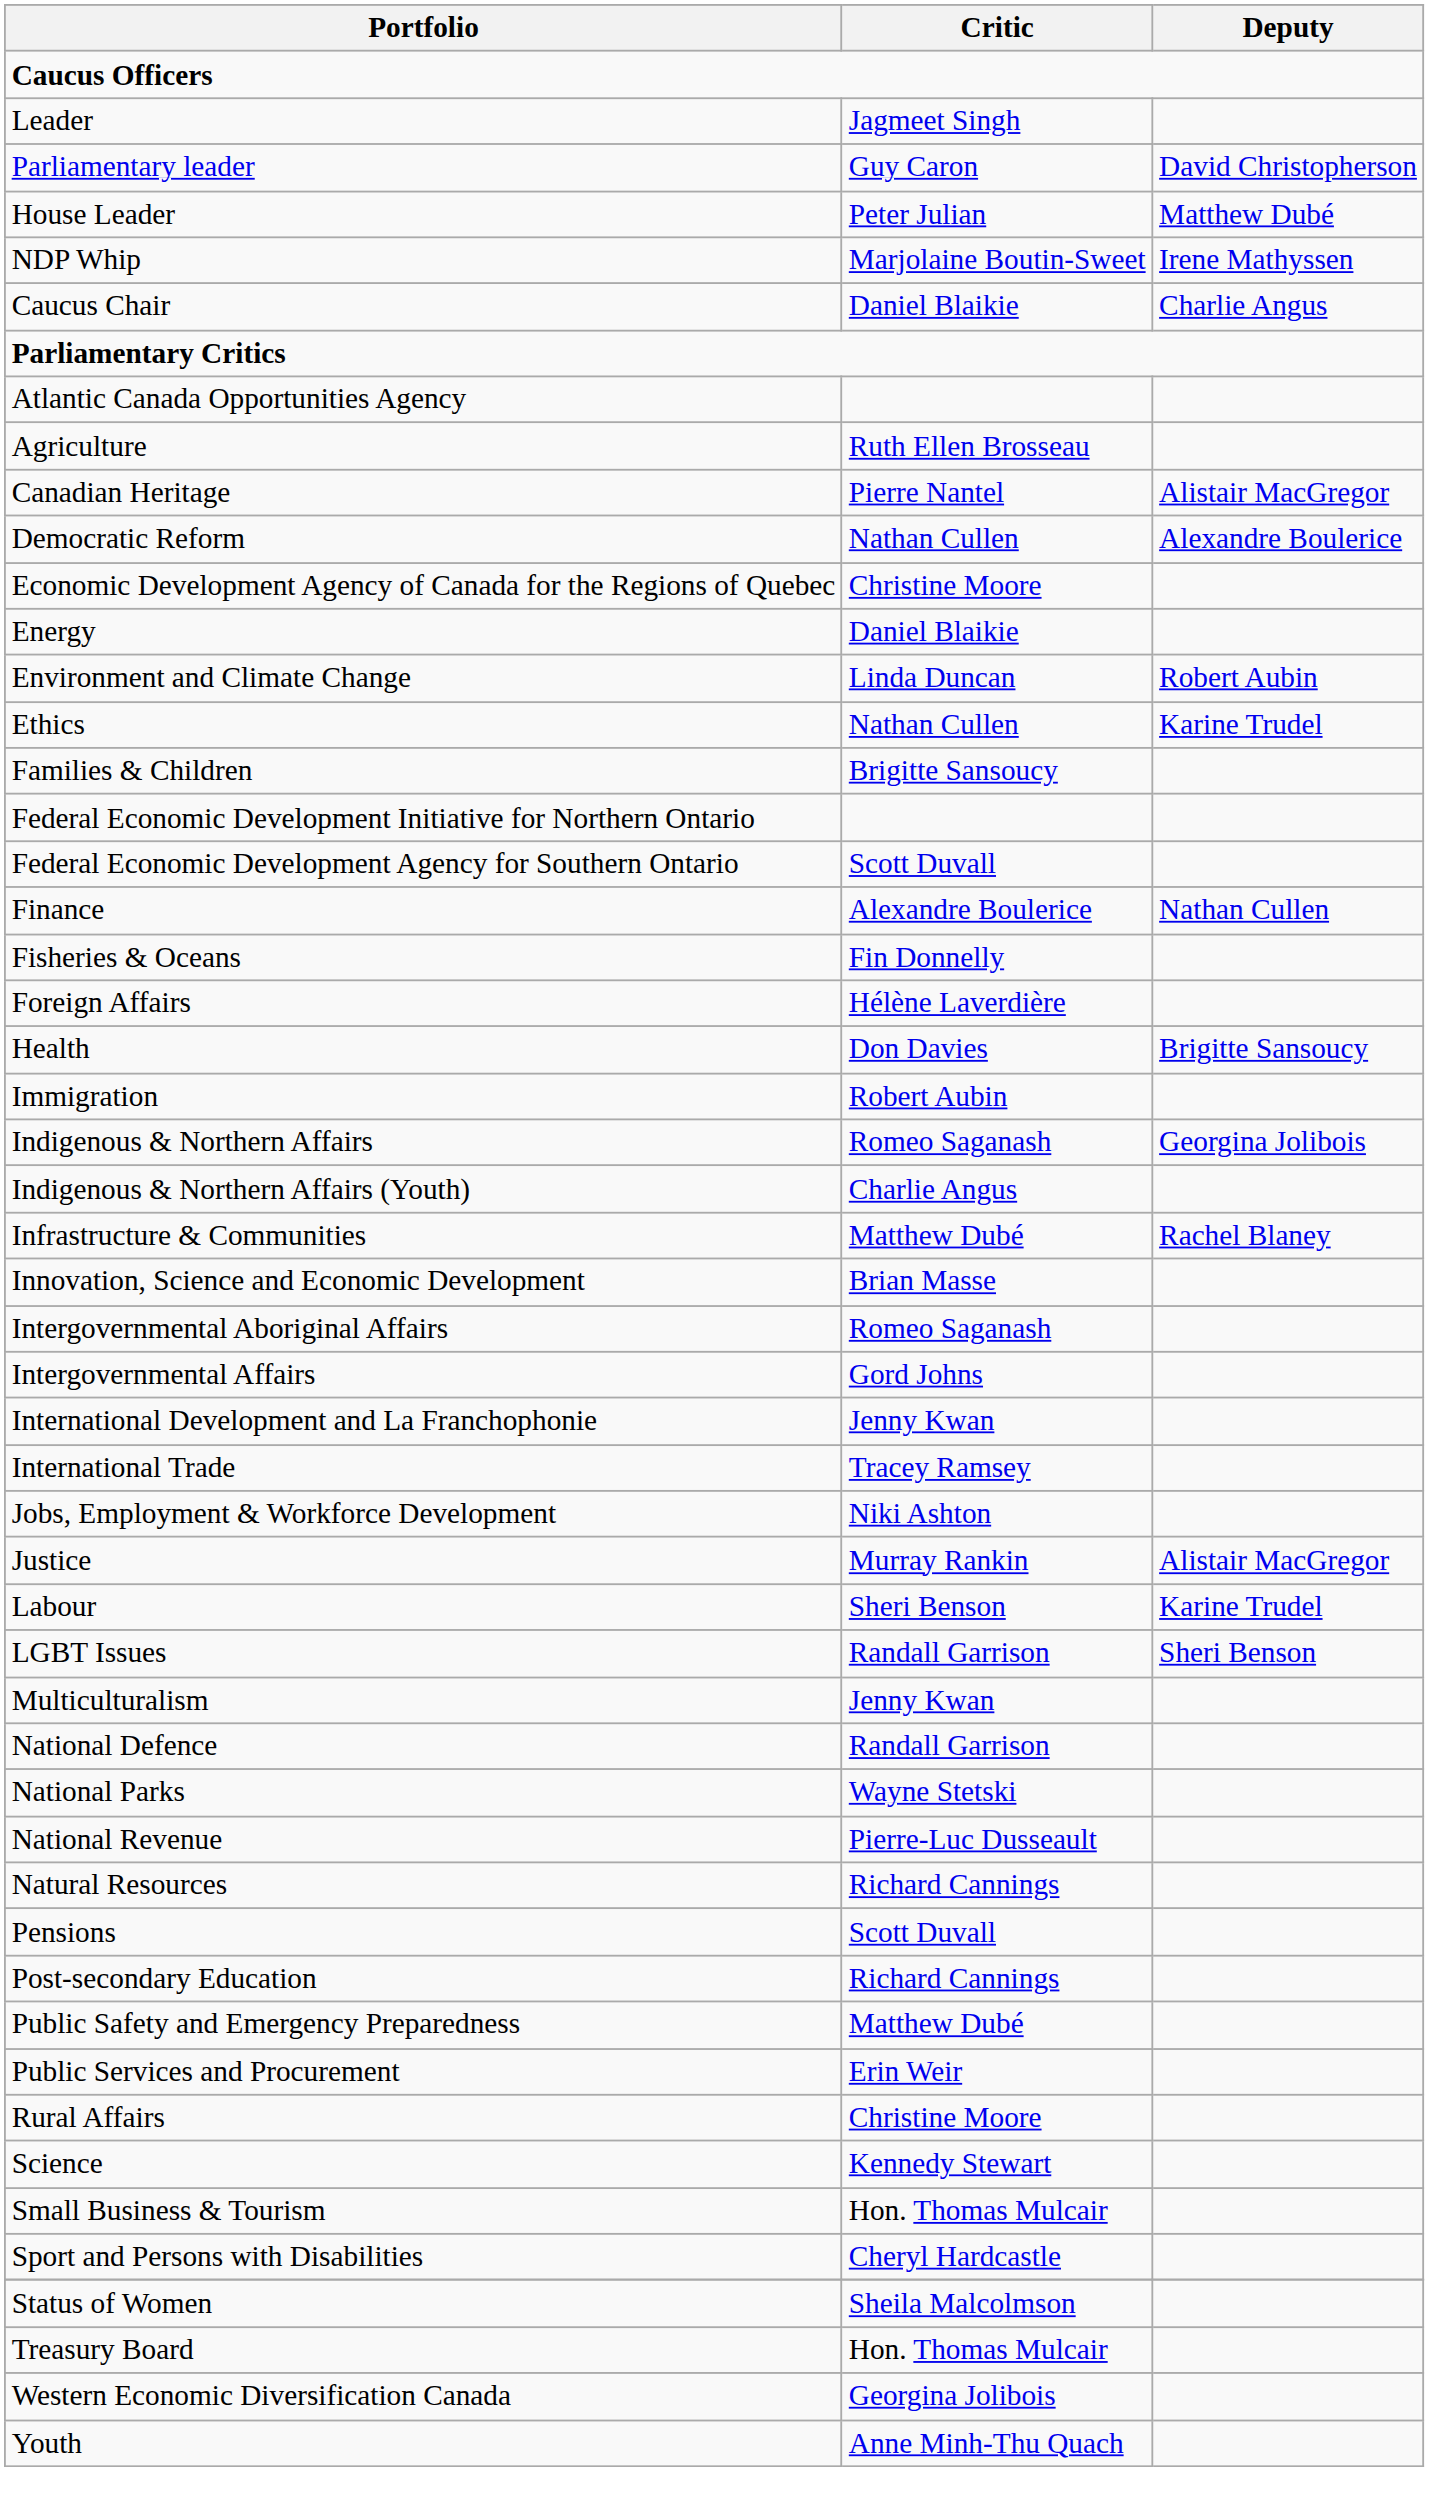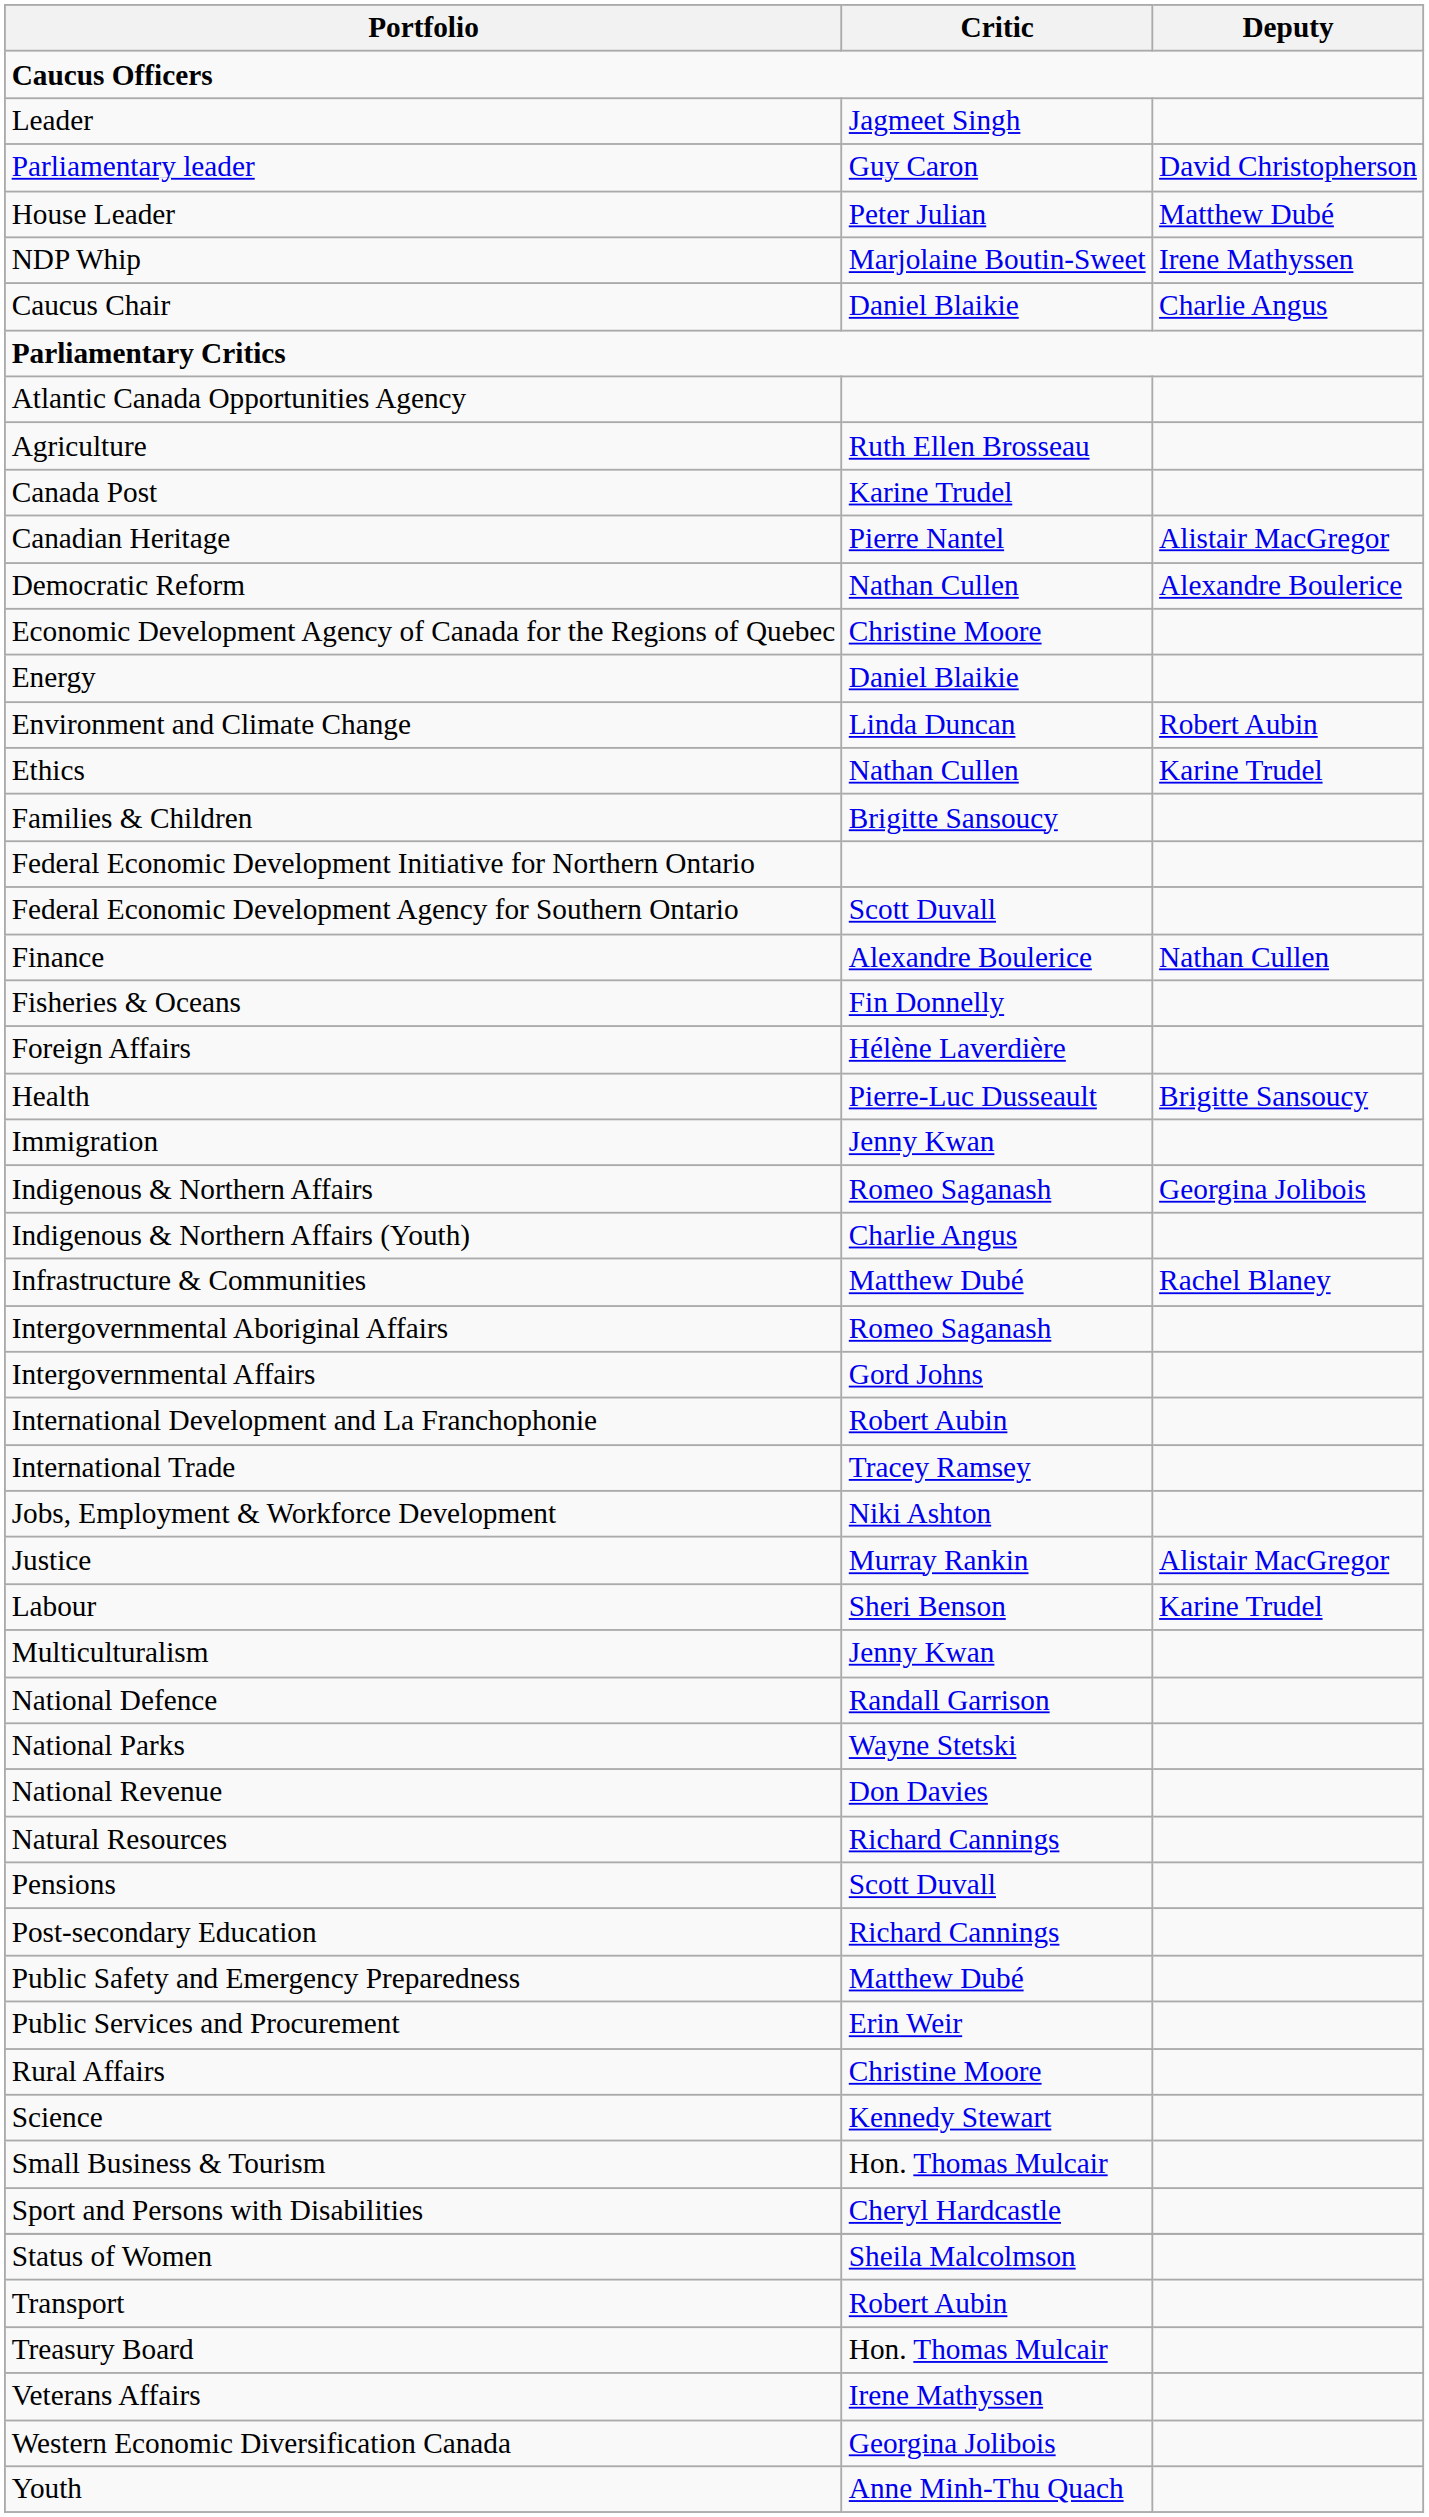+ row: Canada Post | Karine Trudel
Health | Critic: Don Davies -> Pierre-Luc Dusseault
Immigration | Critic: Robert Aubin -> Jenny Kwan
- row: Innovation, Science and Economic Development | Brian Masse
International Development and La Franchophonie | Critic: Jenny Kwan -> Robert Aubin
- row: LGBT Issues | Randall Garrison | Sheri Benson
National Revenue | Critic: Pierre-Luc Dusseault -> Don Davies
+ row: Transport | Robert Aubin
+ row: Veterans Affairs | Irene Mathyssen
